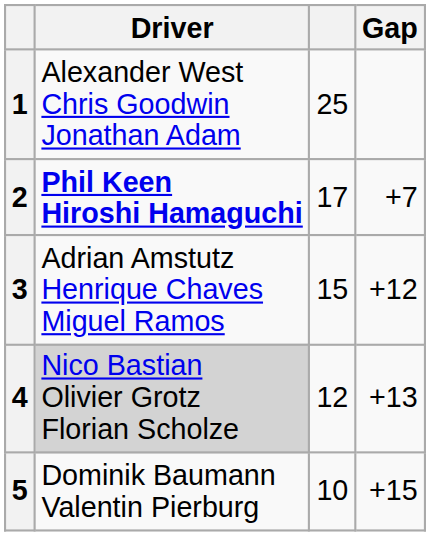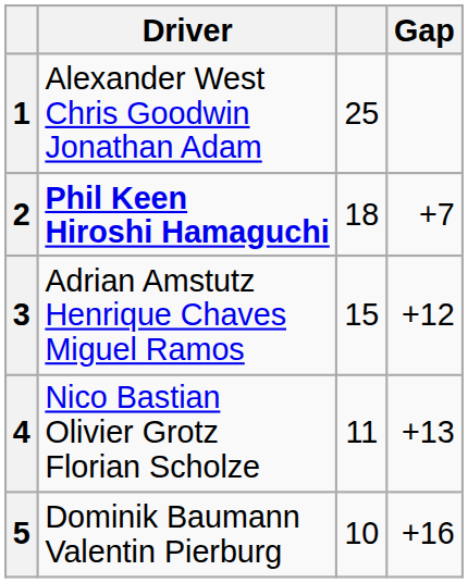2 | column 3: 17 -> 18
4 | Driver: lightgrey background -> no background
4 | column 3: 12 -> 11
5 | Gap: +15 -> +16
